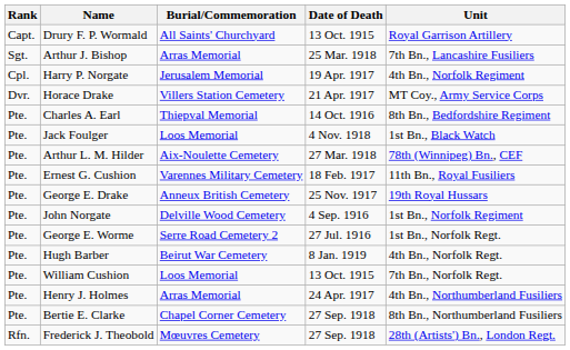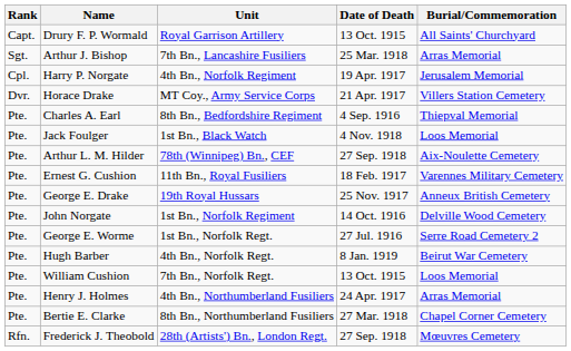columns swapped: Unit <-> Burial/Commemoration
Charles A. Earl | Date of Death: 14 Oct. 1916 -> 4 Sep. 1916
Arthur L. M. Hilder | Date of Death: 27 Mar. 1918 -> 27 Sep. 1918
John Norgate | Date of Death: 4 Sep. 1916 -> 14 Oct. 1916
Bertie E. Clarke | Date of Death: 27 Sep. 1918 -> 27 Mar. 1918
